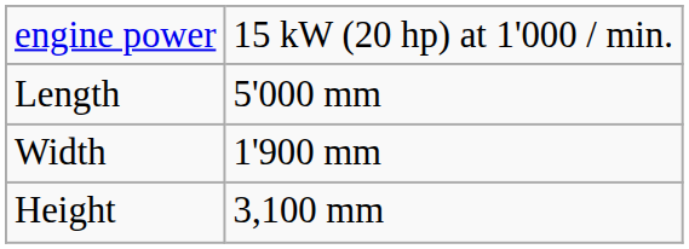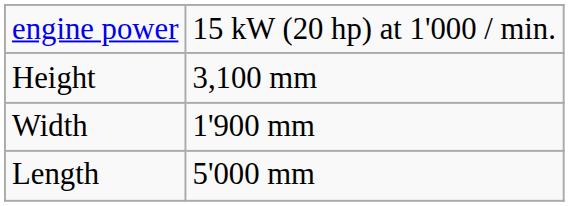rows swapped: Length <-> Height
